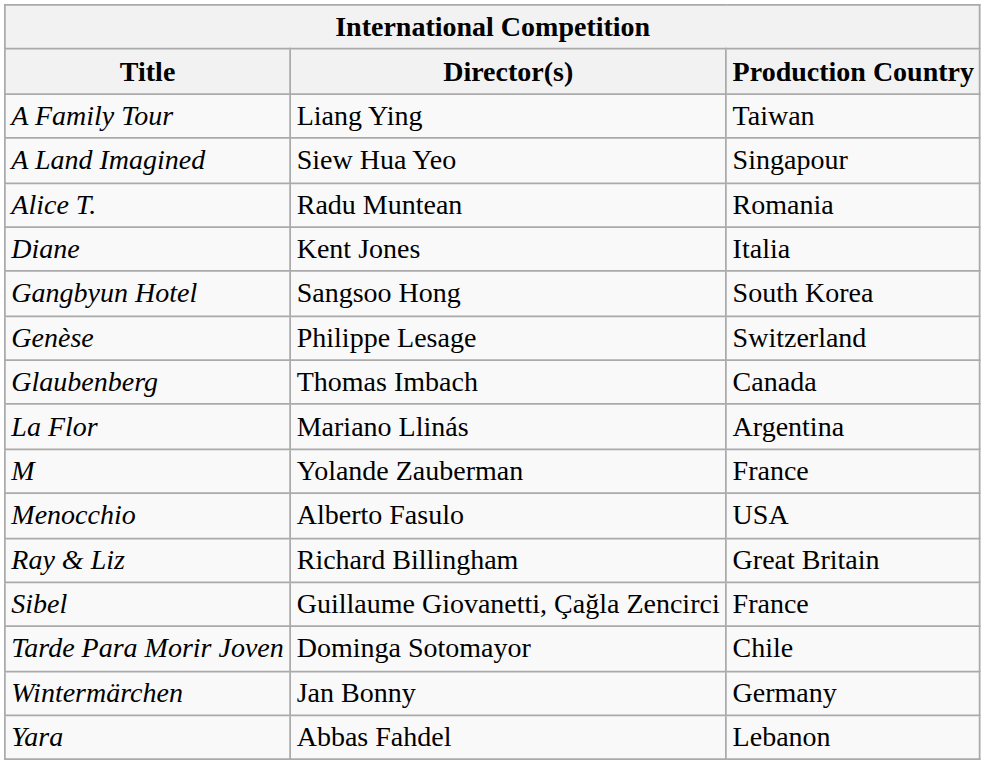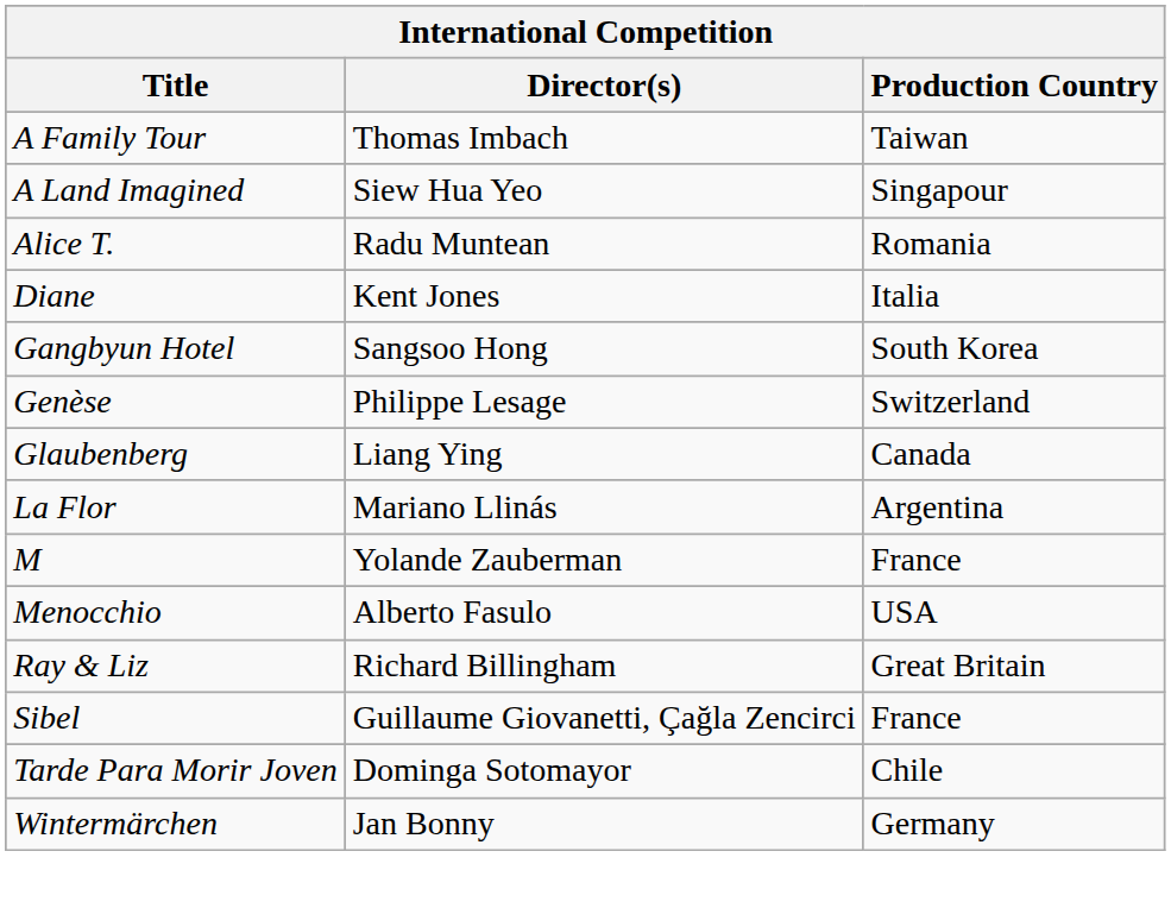A Family Tour | Director(s): Liang Ying -> Thomas Imbach
Glaubenberg | Director(s): Thomas Imbach -> Liang Ying
- row: Yara | Abbas Fahdel | Lebanon
